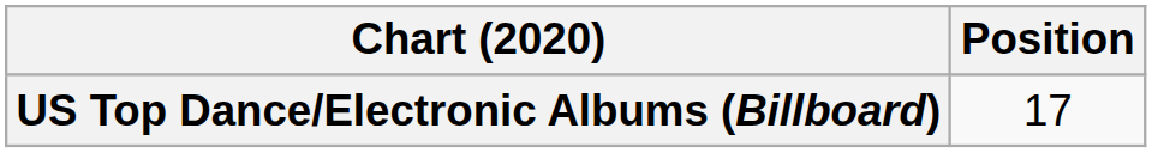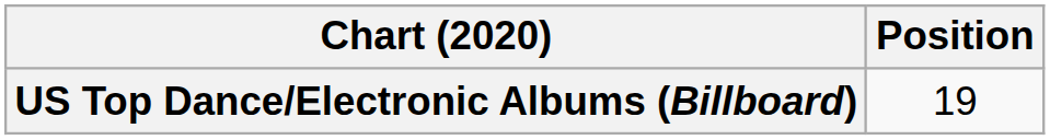US Top Dance/Electronic Albums (Billboard) | Position: 17 -> 19
